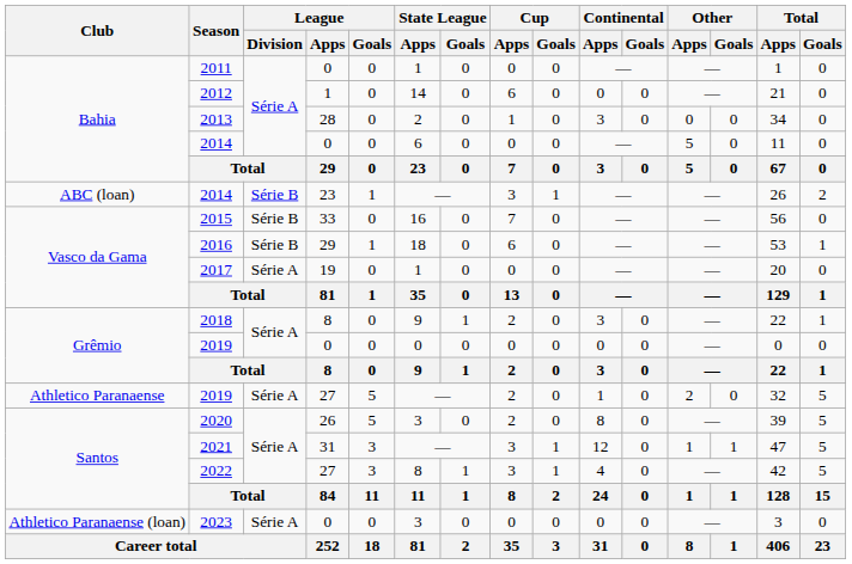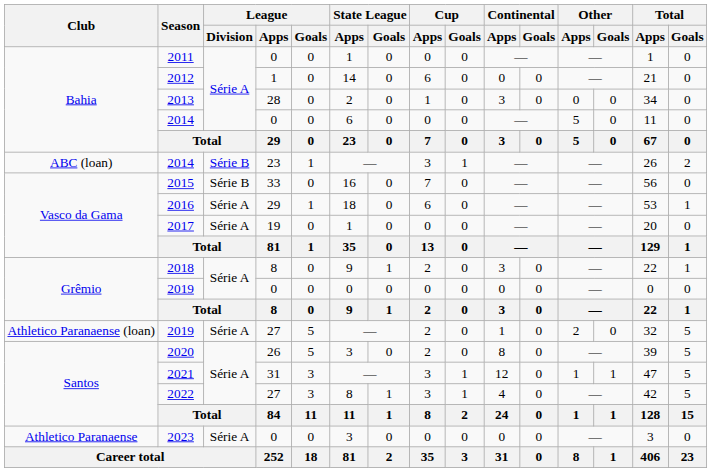2016 | League / Division: Série B -> Série A
2019 / 27 | Club: Athletico Paranaense -> Athletico Paranaense (loan)
2023 | Club: Athletico Paranaense (loan) -> Athletico Paranaense
